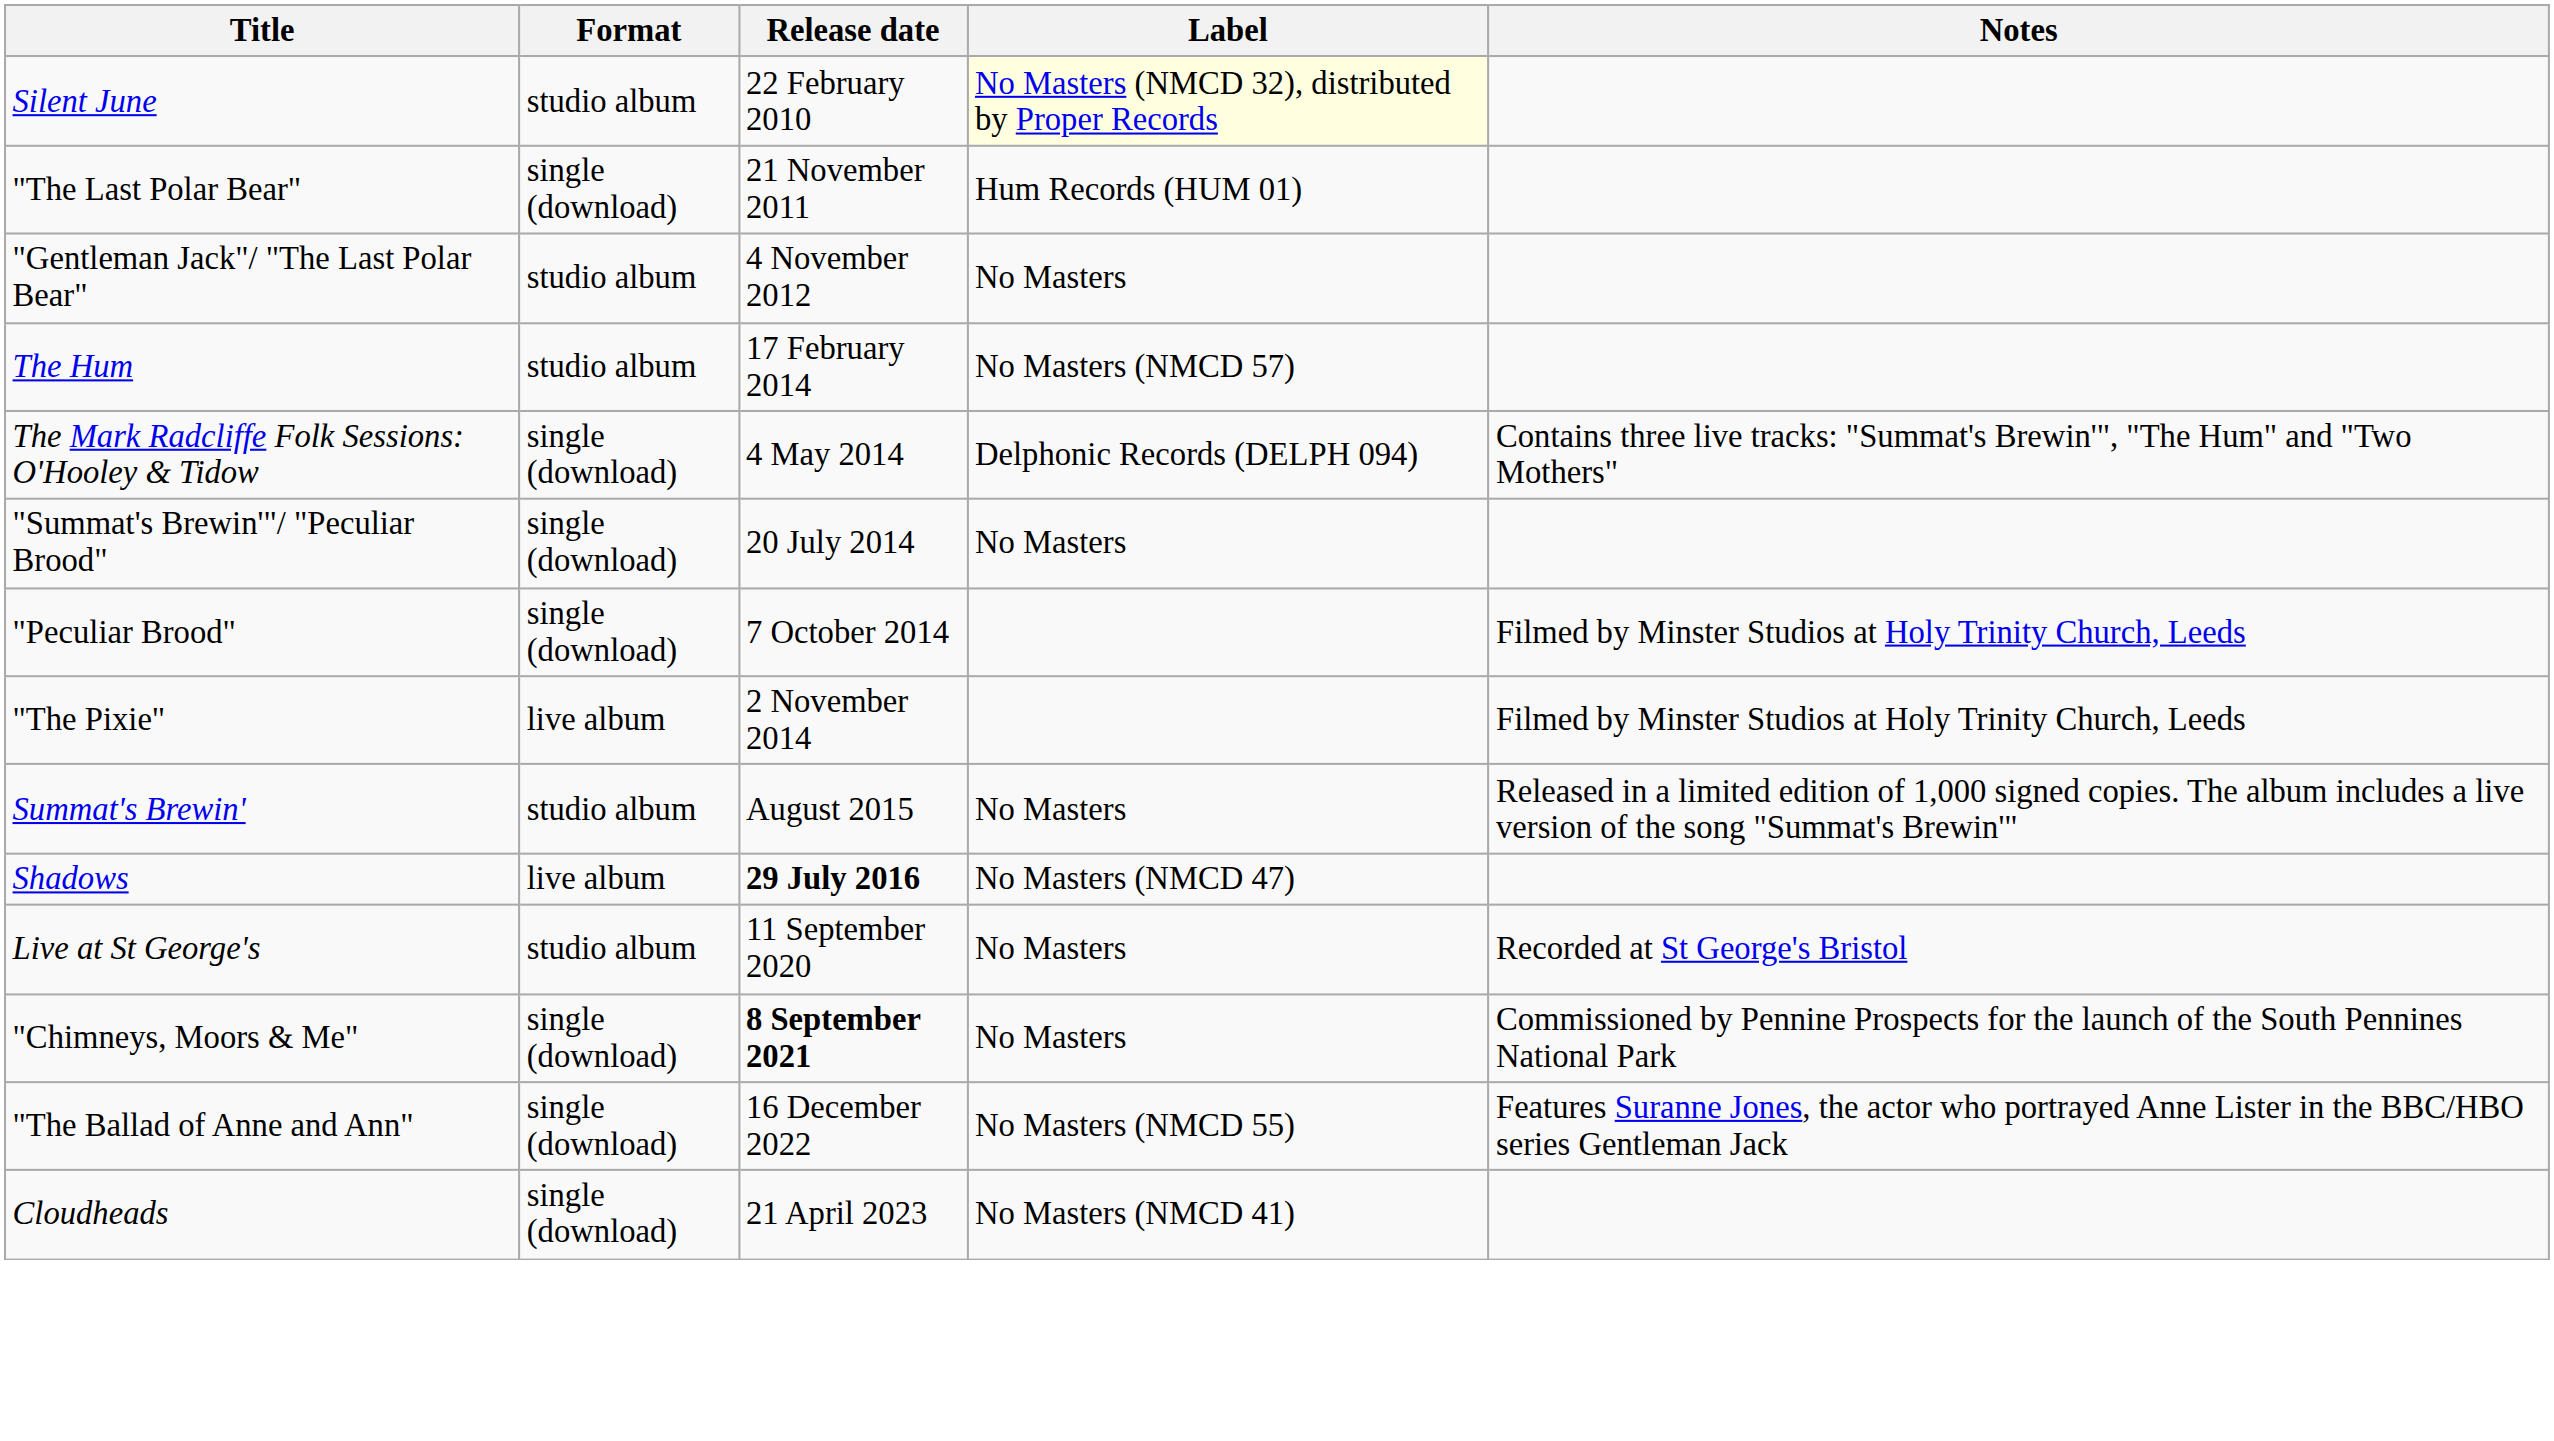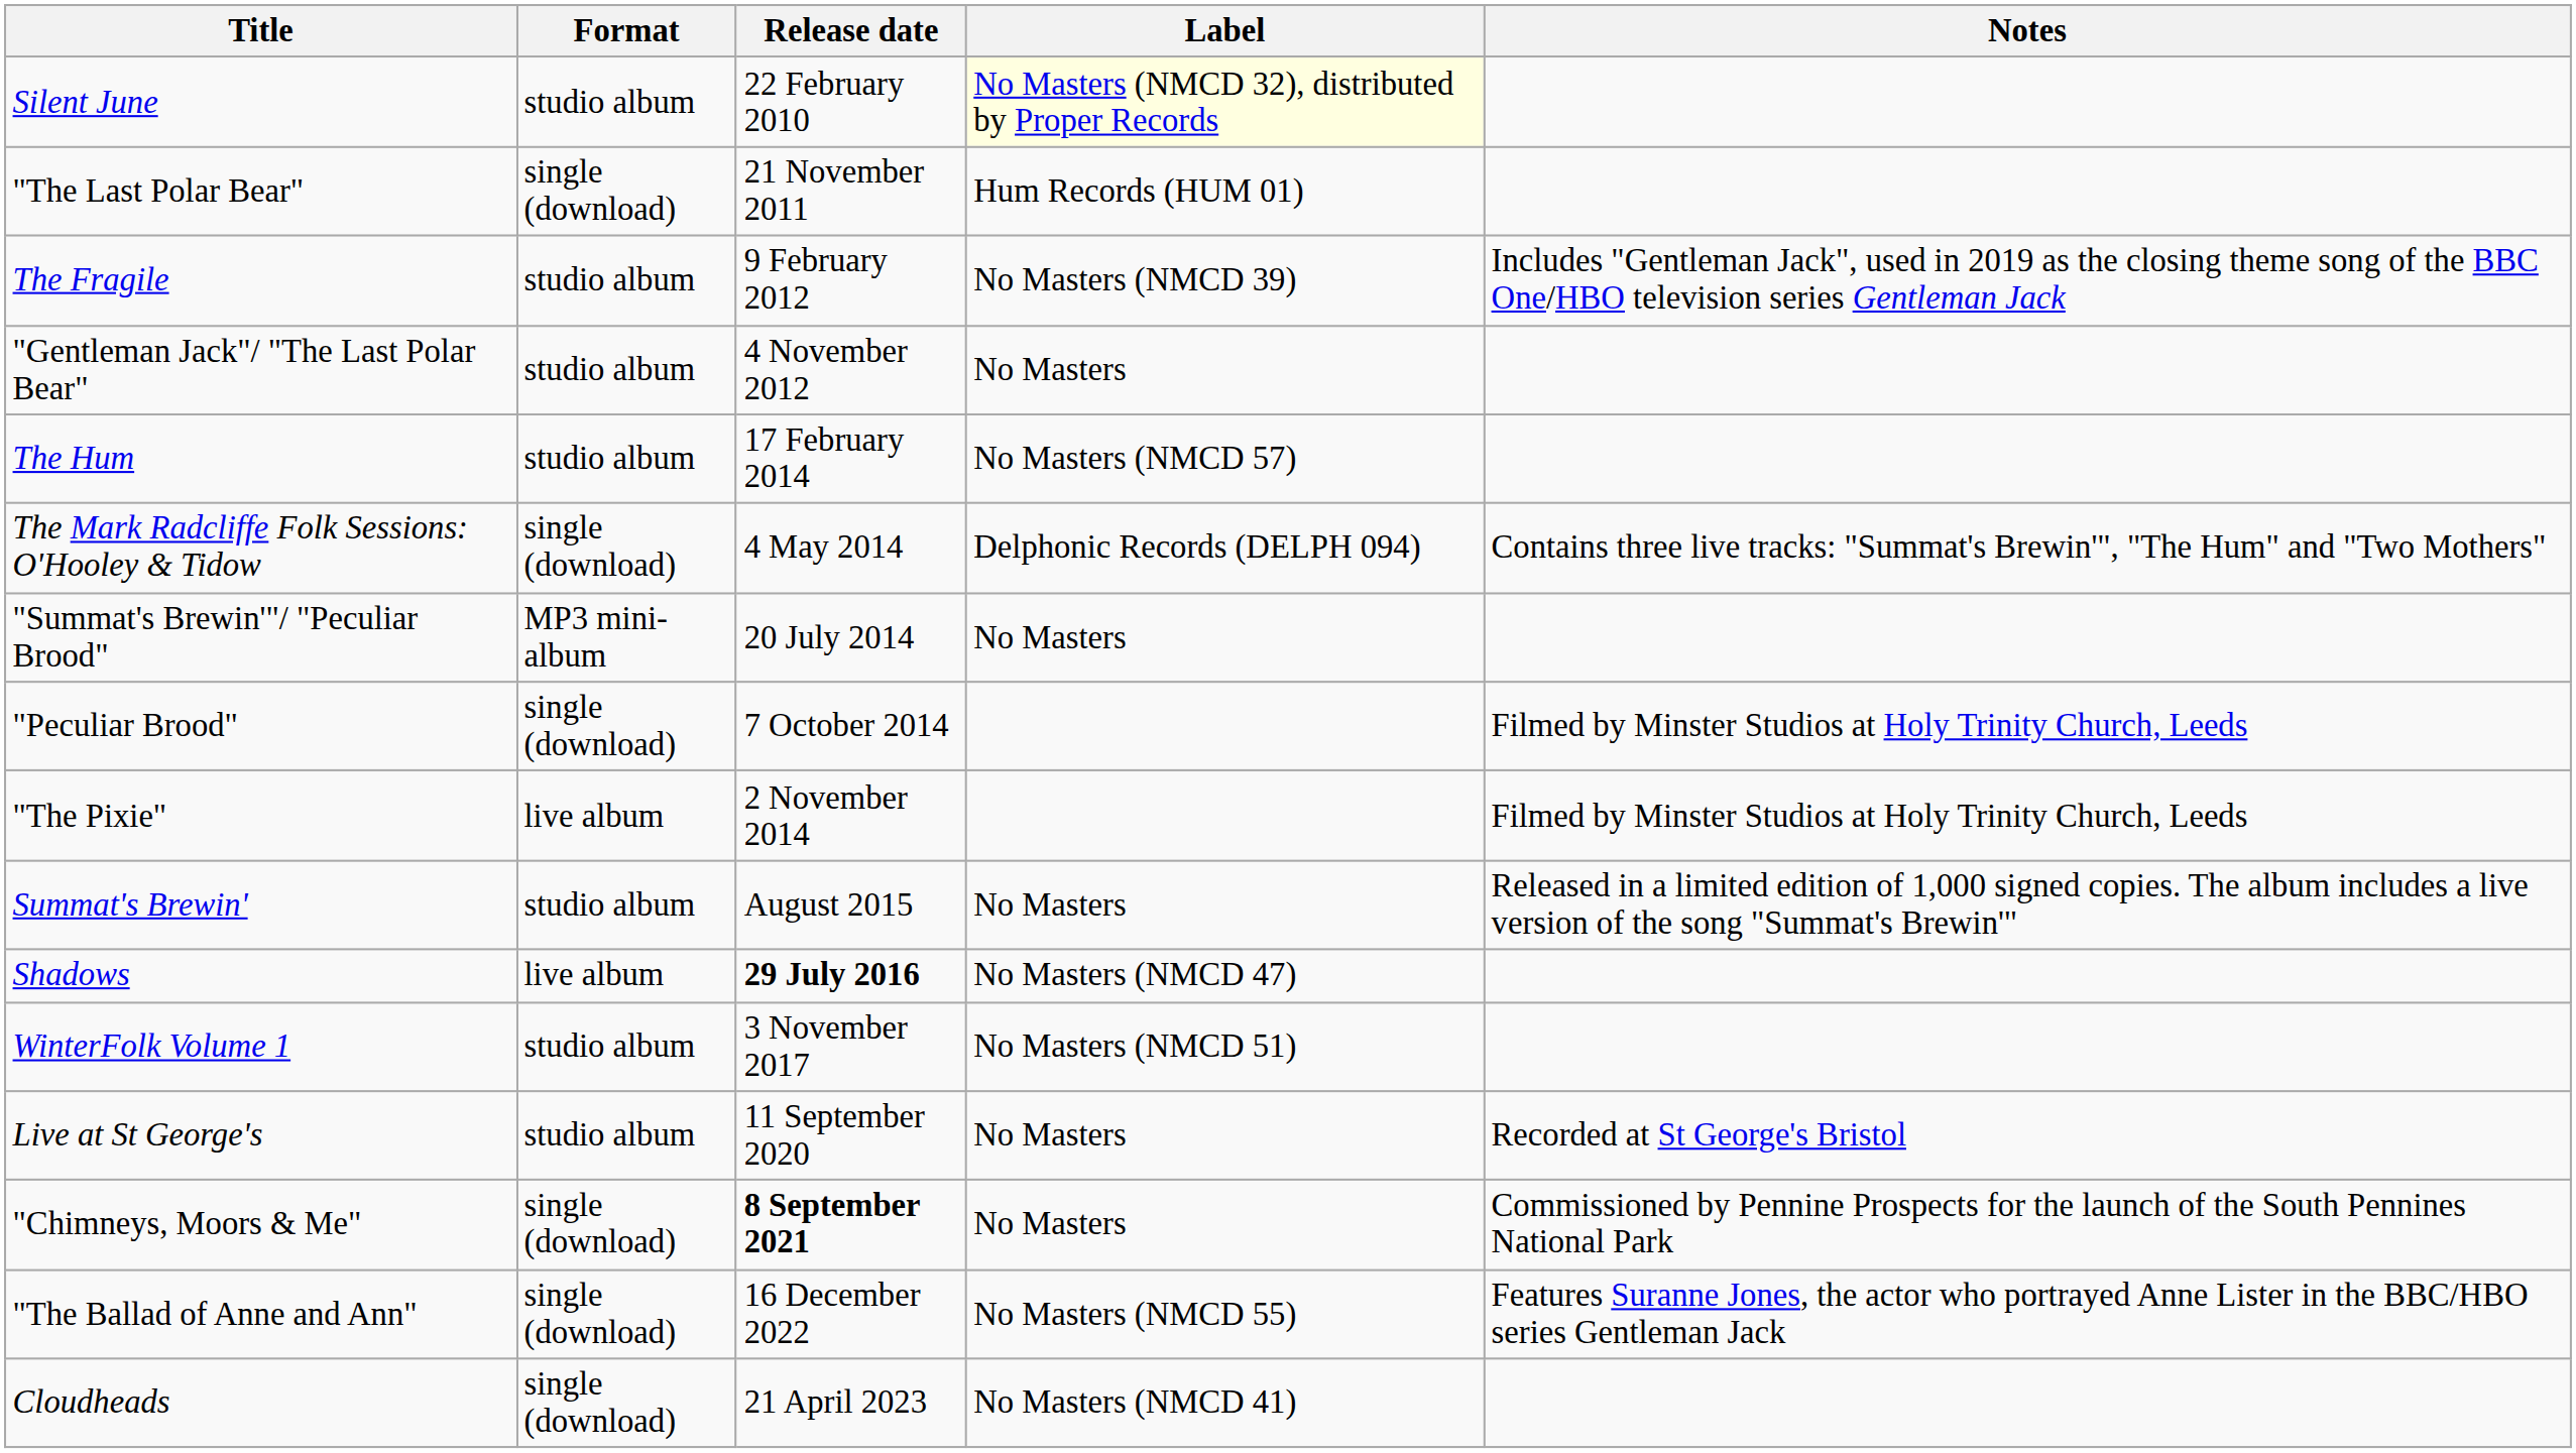+ row: The Fragile | studio album | 9 February 2012 | No Masters (NMCD 39) | Includes "Gentleman Jack", used in 2019 as the closing theme song of the BBC One/HBO television series Gentleman Jack
"Summat's Brewin'"/ "Peculiar Brood" | Format: single (download) -> MP3 mini-album
+ row: WinterFolk Volume 1 | studio album | 3 November 2017 | No Masters (NMCD 51)
